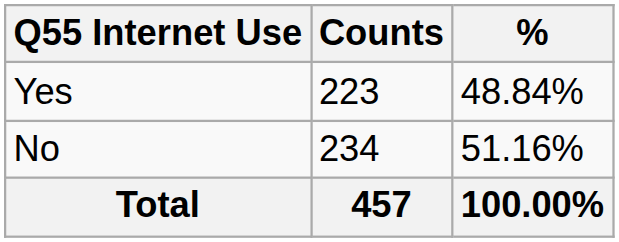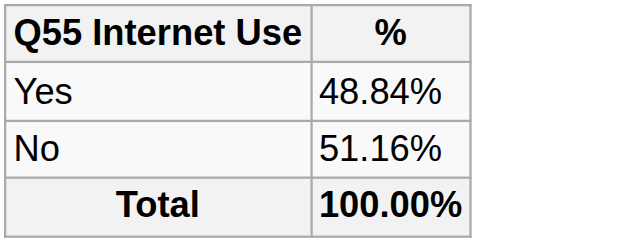- column: Counts | 223 | 234 | 457
